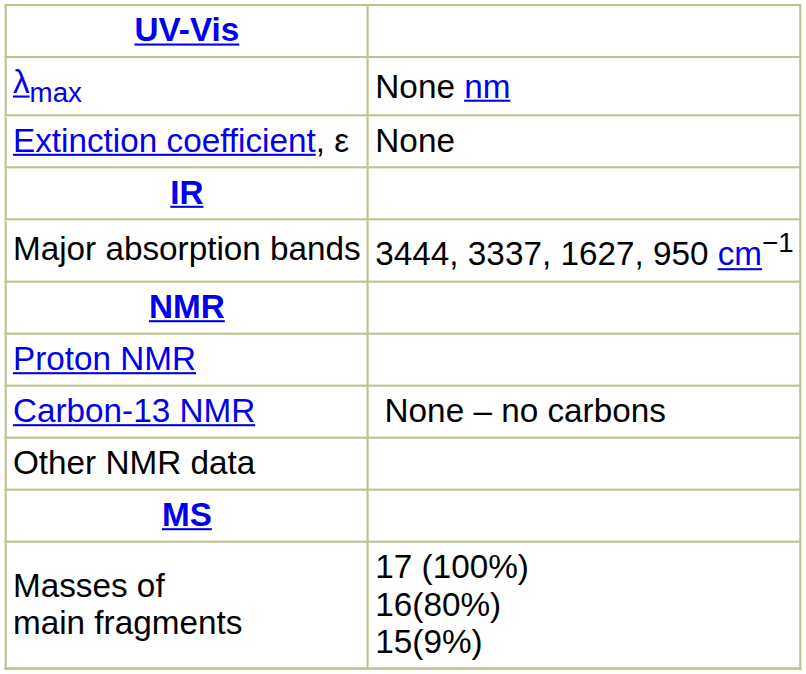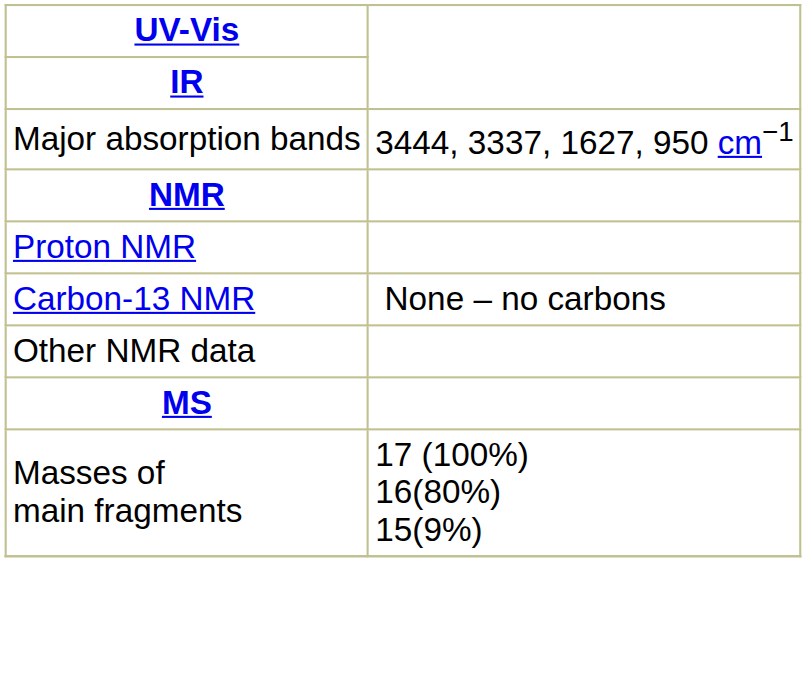- row: λmax | None nm
- row: Extinction coefficient, ε | None
